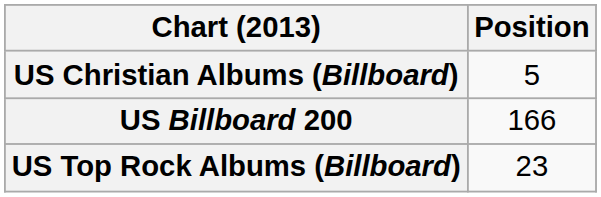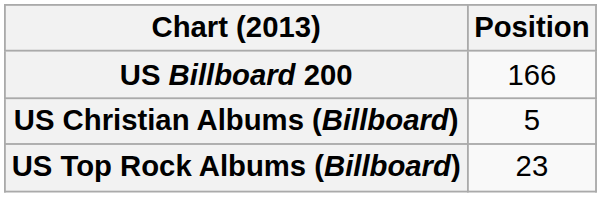rows swapped: US Billboard 200 <-> US Christian Albums (Billboard)
